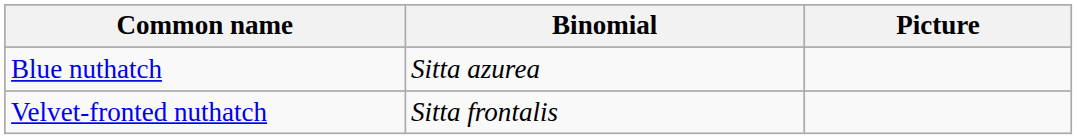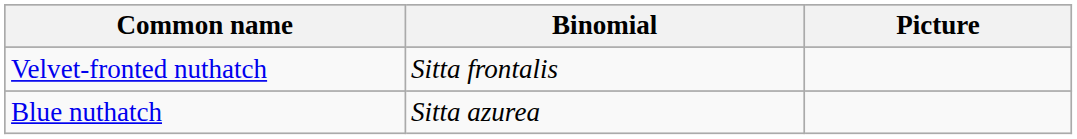rows swapped: Velvet-fronted nuthatch <-> Blue nuthatch
